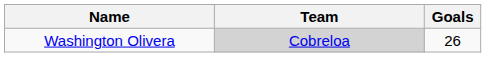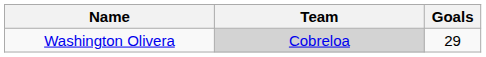Washington Olivera | Goals: 26 -> 29
